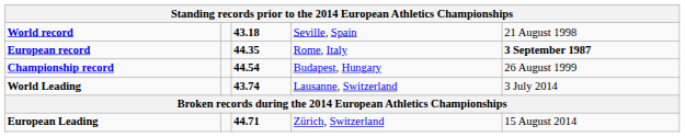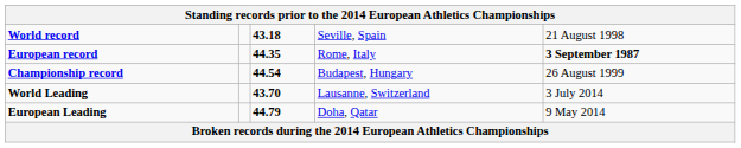Lausanne, Switzerland | column 3: 43.74 -> 43.70
+ row: European Leading | 44.79 | Doha, Qatar | 9 May 2014
- row: European Leading | 44.71 | Zürich, Switzerland | 15 August 2014
